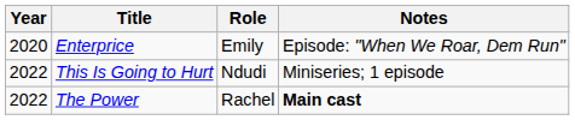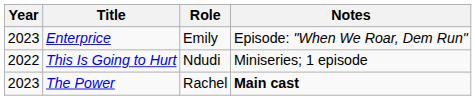Enterprice | Year: 2020 -> 2023
The Power | Year: 2022 -> 2023
